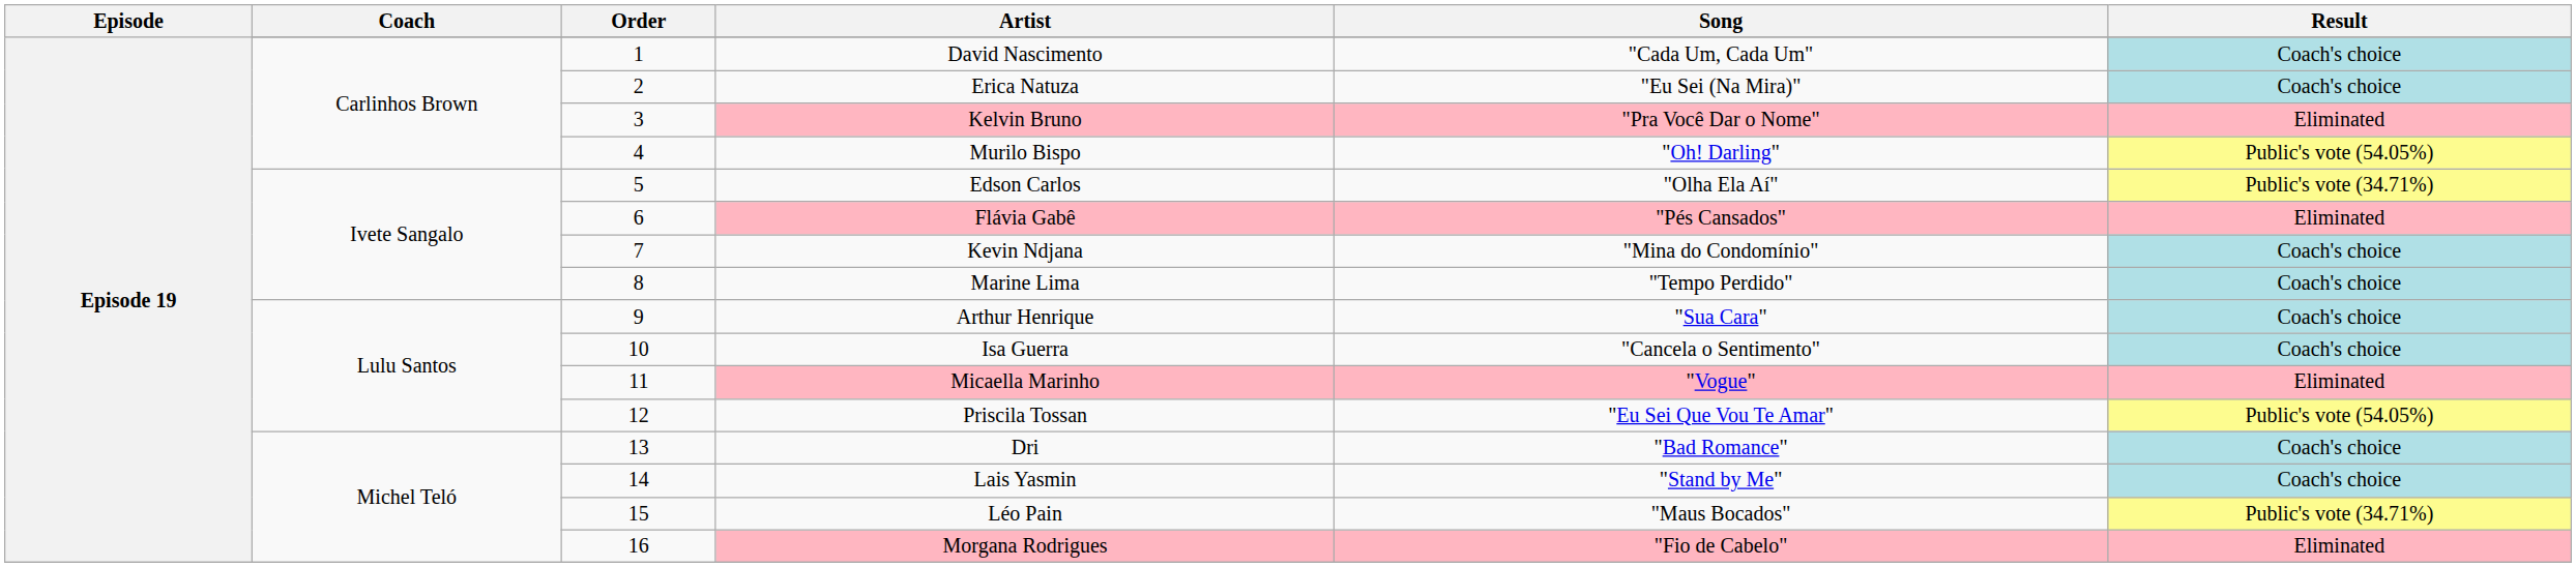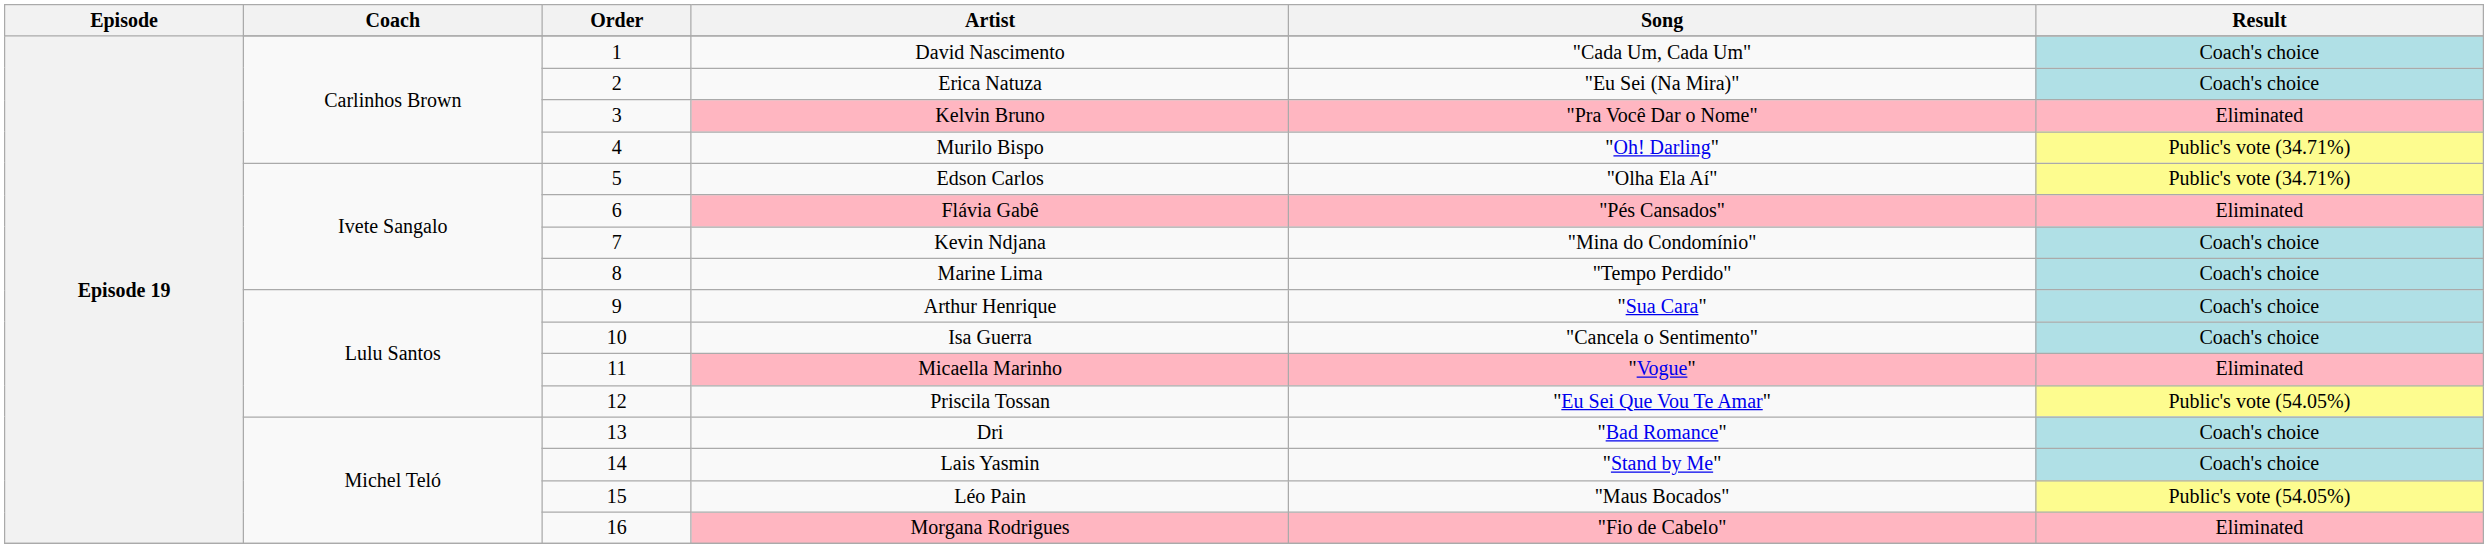Murilo Bispo | Result: Public's vote (54.05%) -> Public's vote (34.71%)
Léo Pain | Result: Public's vote (34.71%) -> Public's vote (54.05%)
